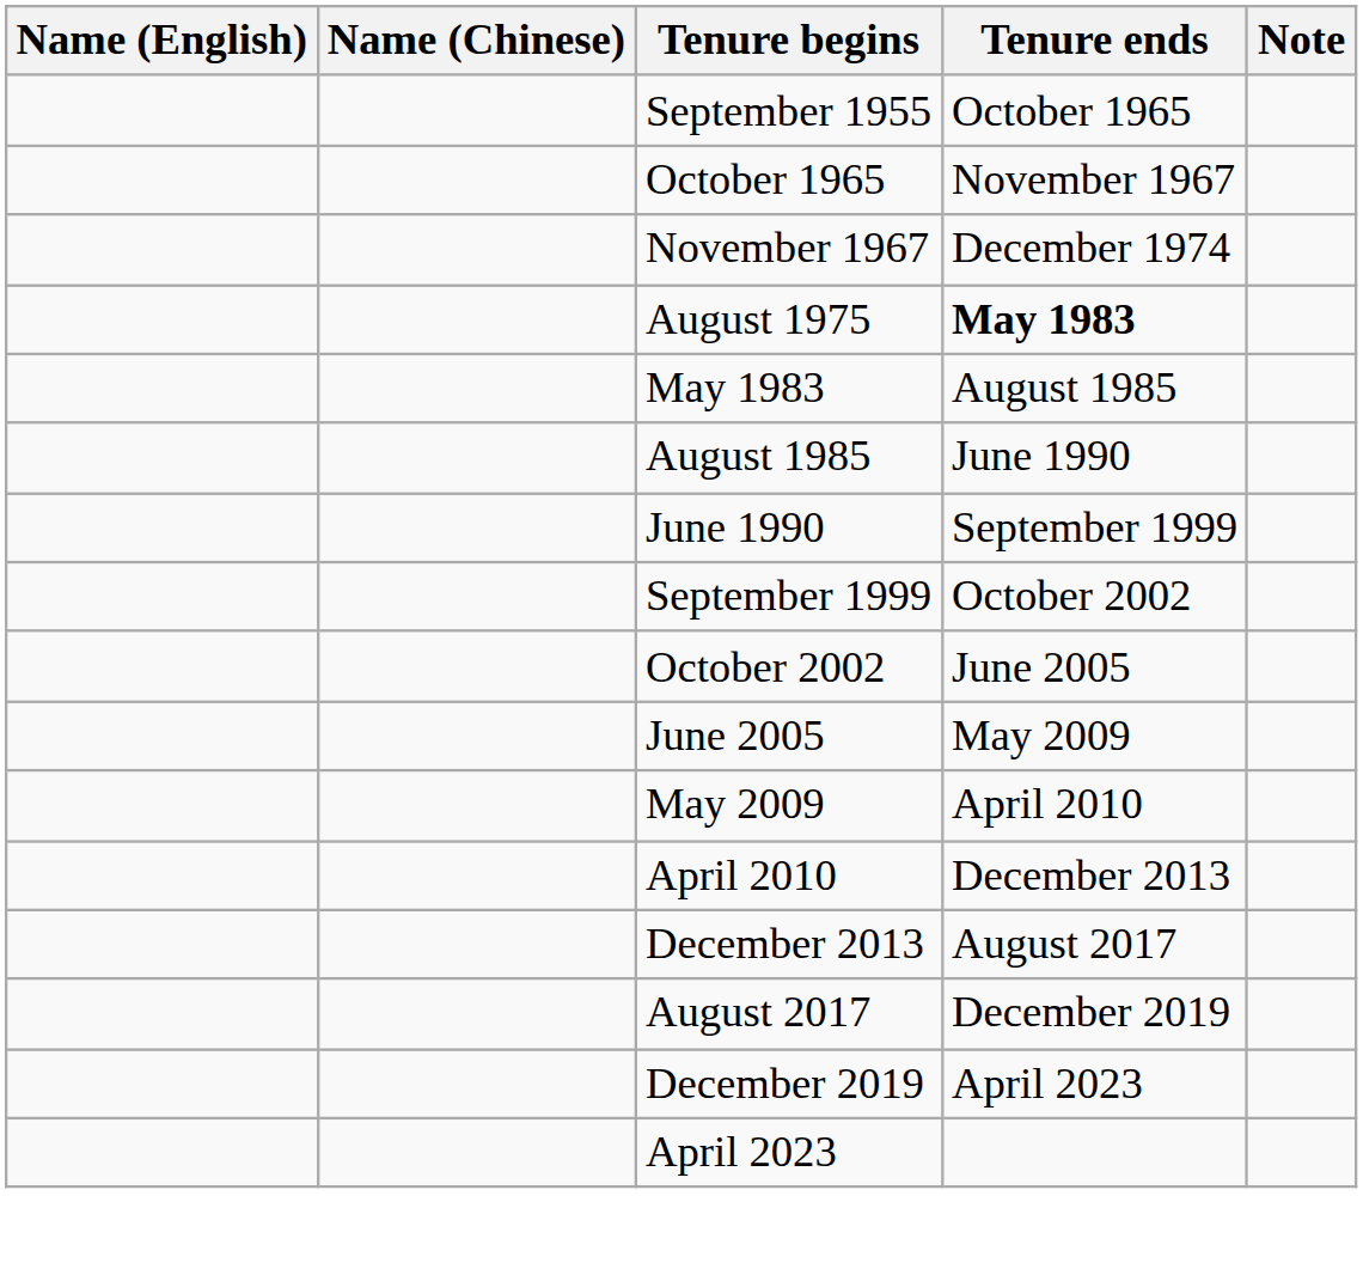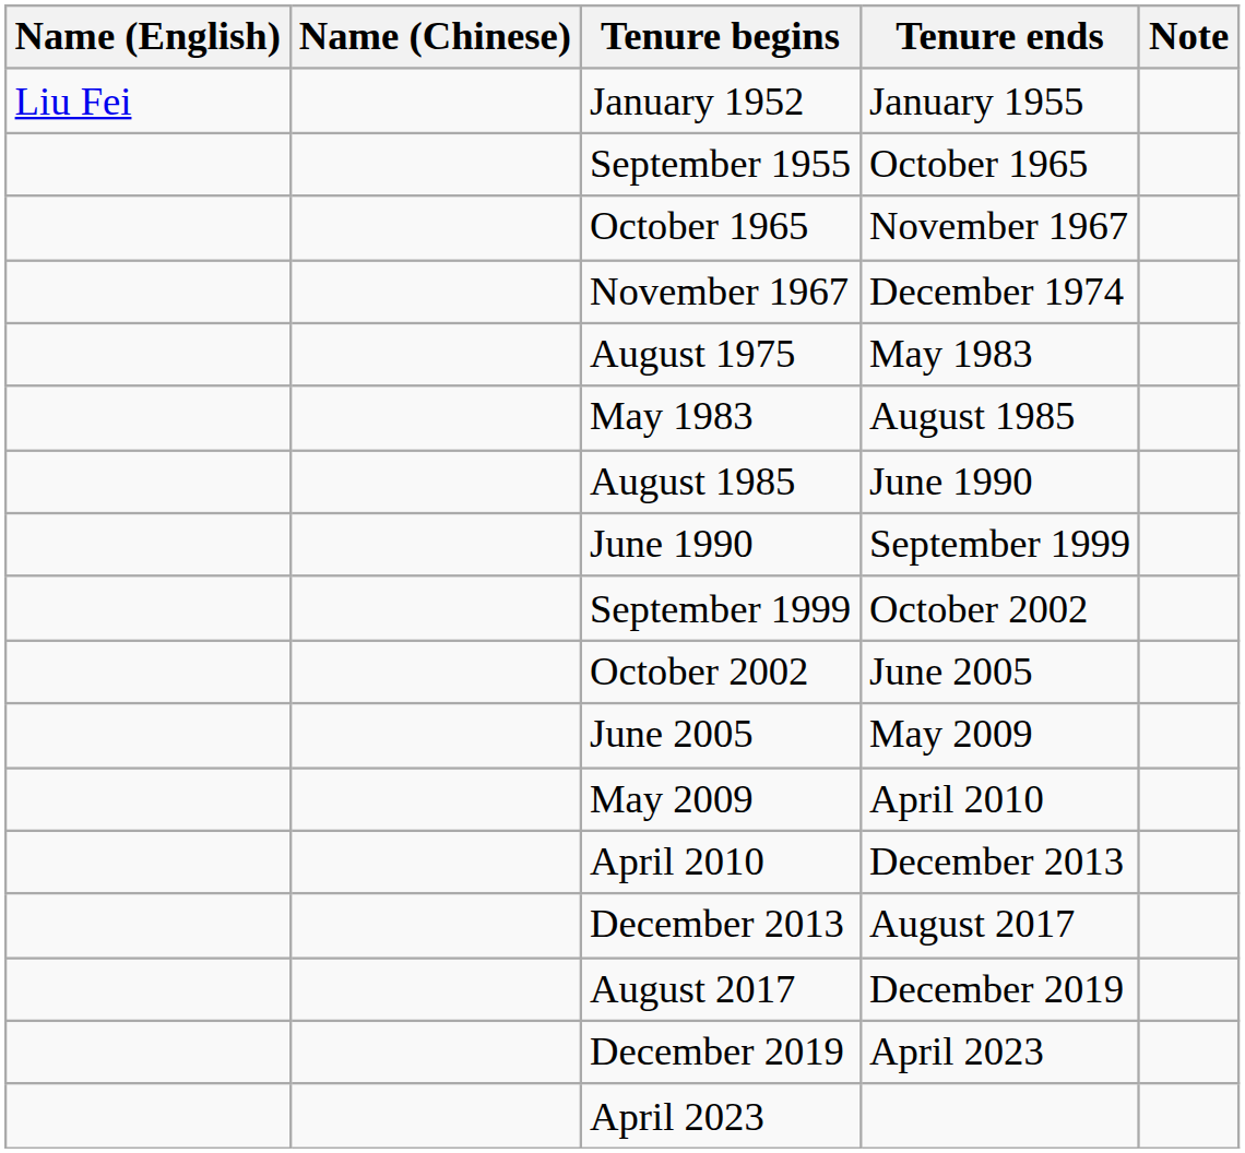+ row: Liu Fei | January 1952 | January 1955
August 1975 | Tenure ends: bold -> normal
